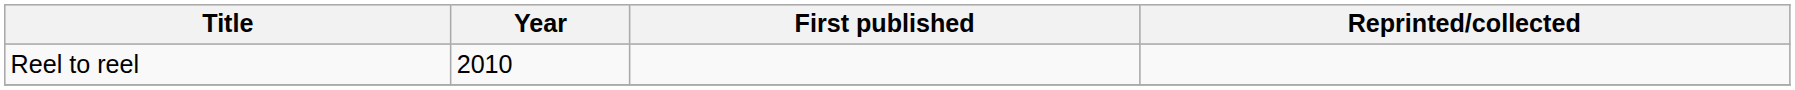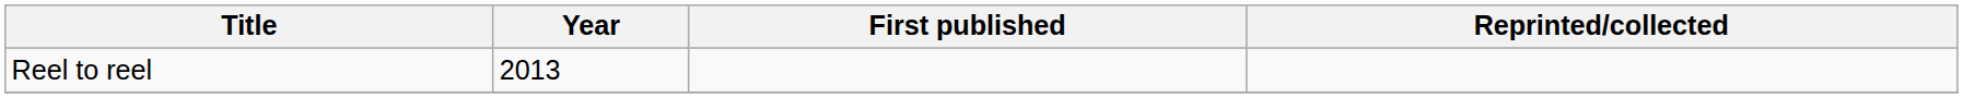Reel to reel | Year: 2010 -> 2013
